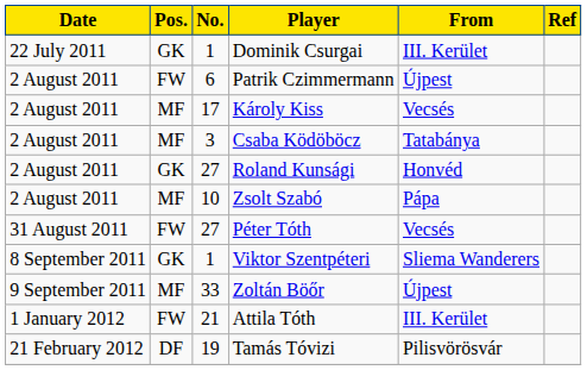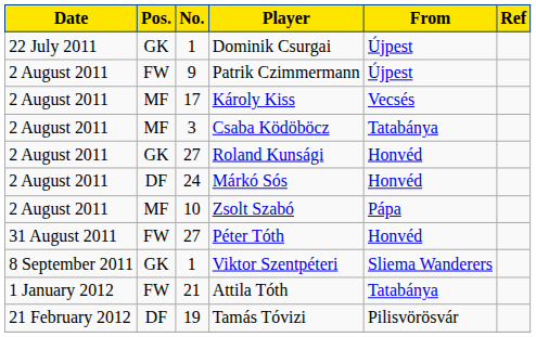Dominik Csurgai | From: III. Kerület -> Újpest
Patrik Czimmermann | No.: 6 -> 9
+ row: 2 August 2011 | DF | 24 | Márkó Sós | Honvéd
Péter Tóth | From: Vecsés -> Honvéd
- row: 9 September 2011 | MF | 33 | Zoltán Böőr | Újpest
Attila Tóth | From: III. Kerület -> Tatabánya
